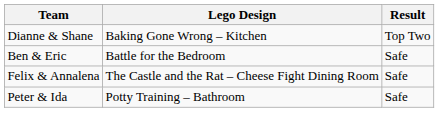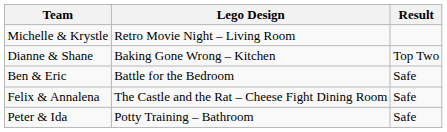+ row: Michelle & Krystle | Retro Movie Night – Living Room
